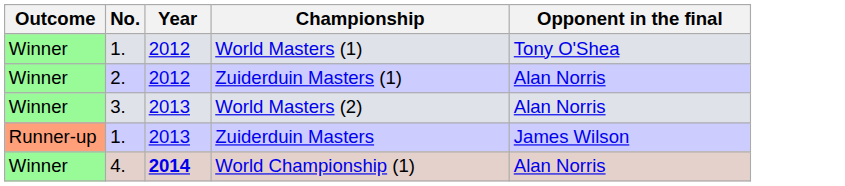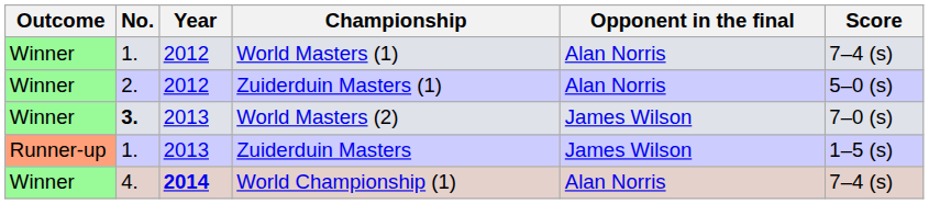+ column: Score | 7–4 (s) | 5–0 (s) | 7–0 (s) | 1–5 (s) | 7–4 (s)
World Masters (1) | Opponent in the final: Tony O'Shea -> Alan Norris
World Masters (2) | No.: normal -> bold
World Masters (2) | Opponent in the final: Alan Norris -> James Wilson
